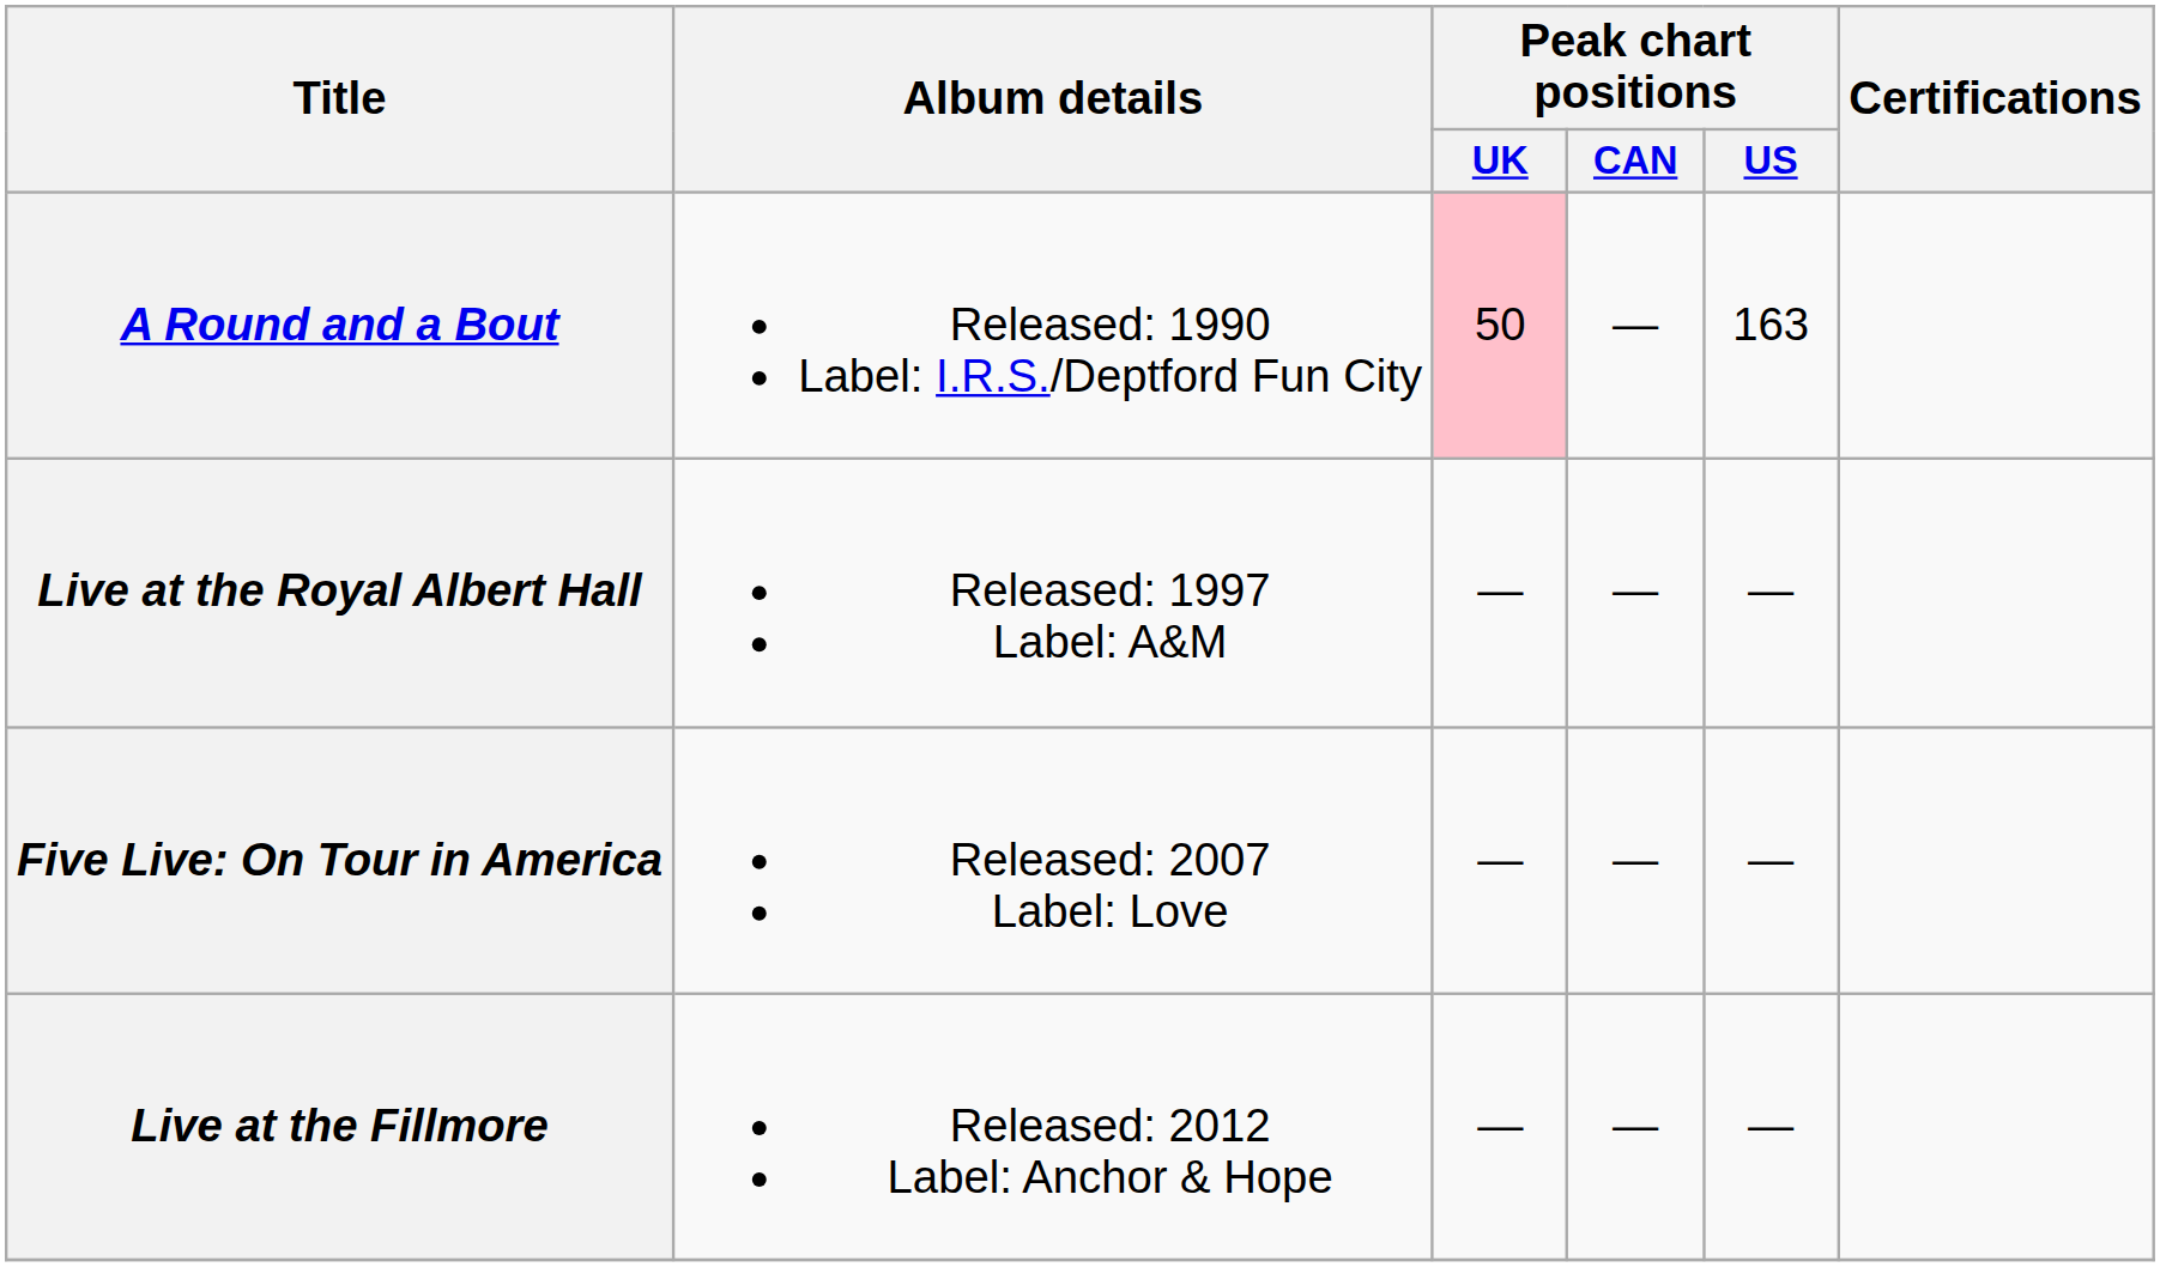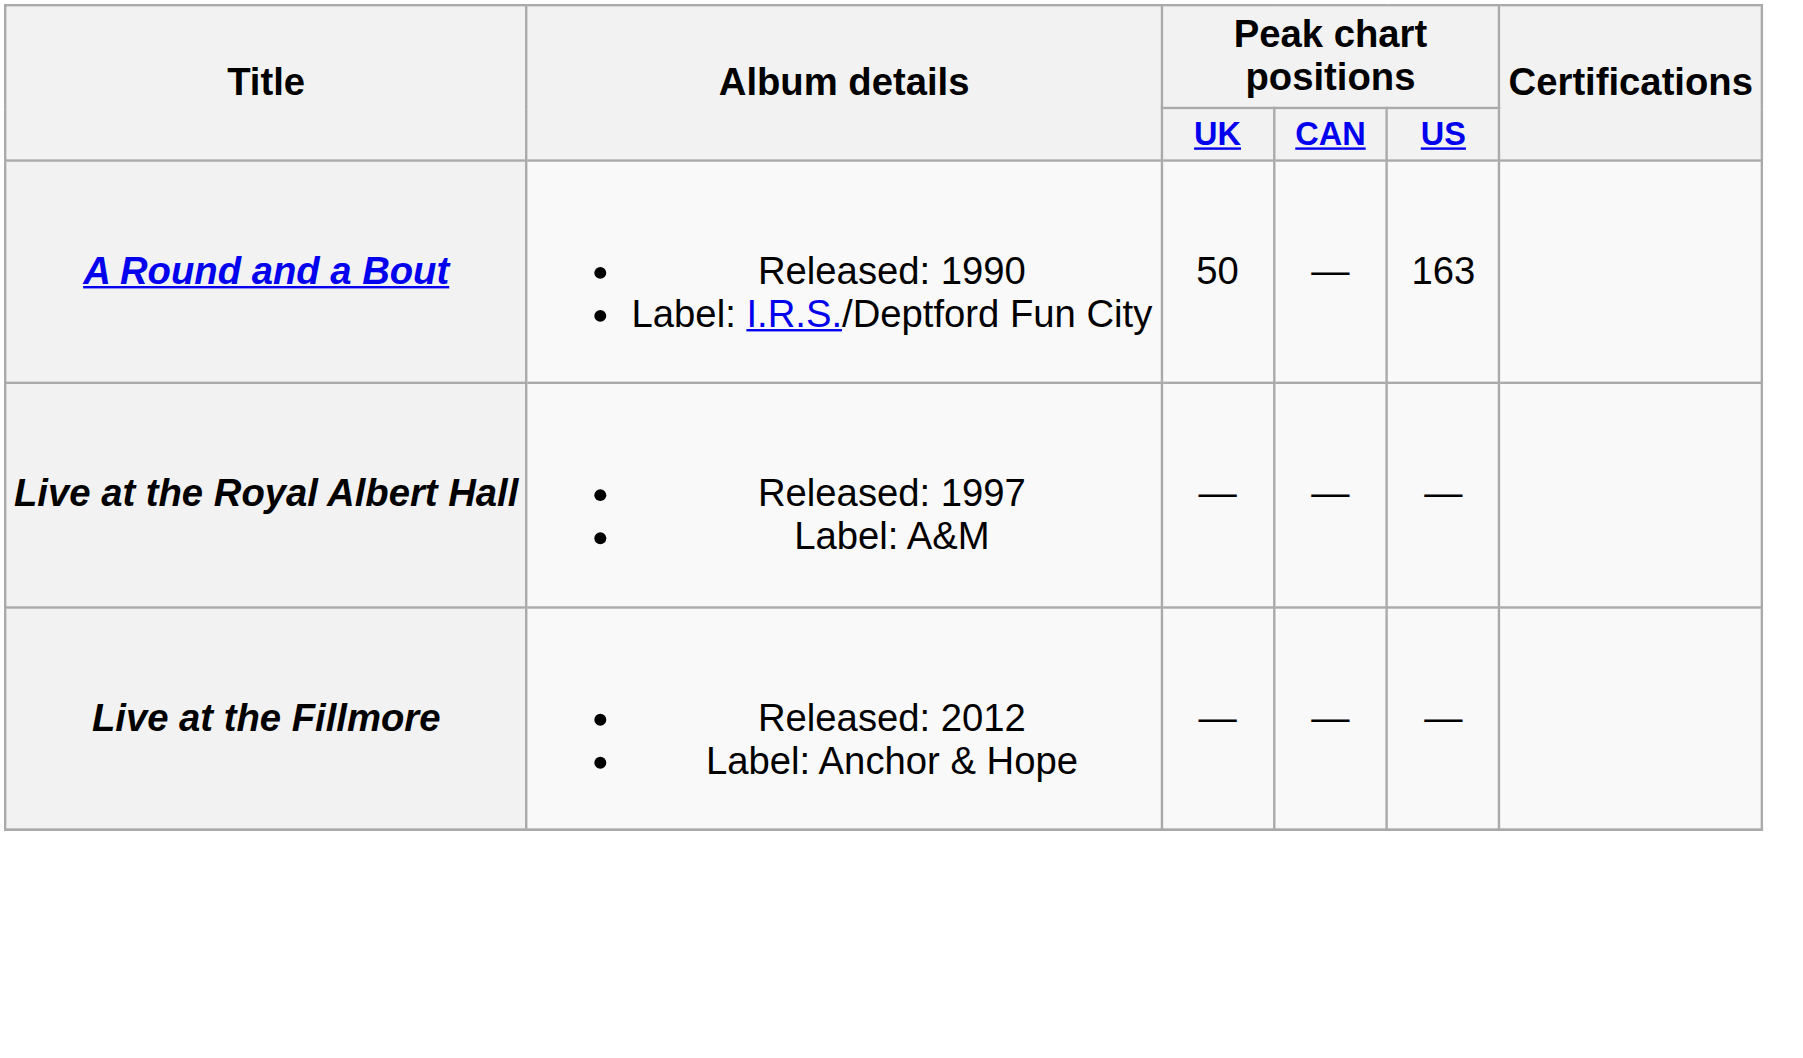A Round and a Bout | Peak chart positions / UK: pink background -> no background
- row: Five Live: On Tour in America | Released: 2007 Label: Love | — | — | —
